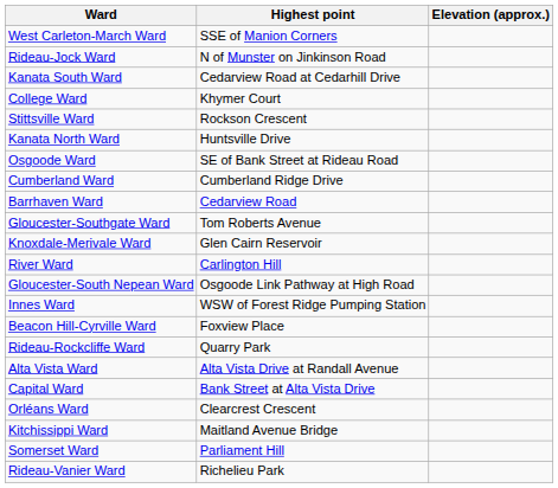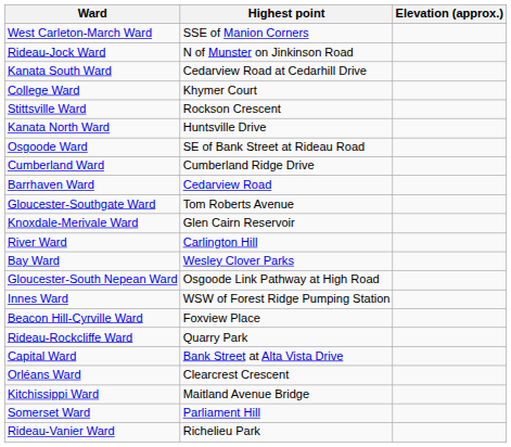+ row: Bay Ward | Wesley Clover Parks
- row: Alta Vista Ward | Alta Vista Drive at Randall Avenue
